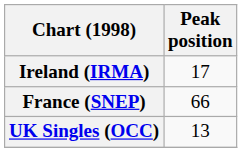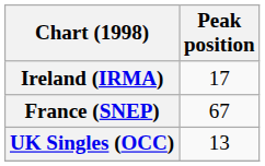France (SNEP) | Peak position: 66 -> 67
